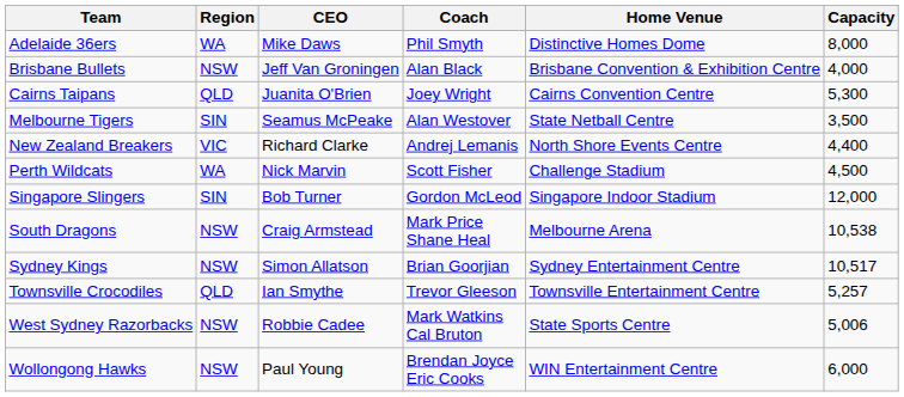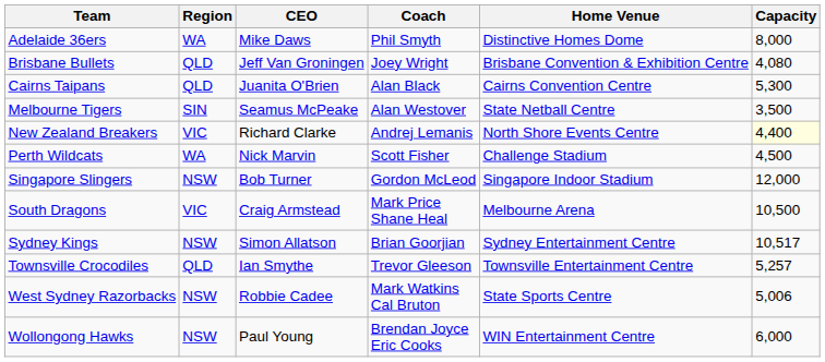Brisbane Bullets | Region: NSW -> QLD
Brisbane Bullets | Coach: Alan Black -> Joey Wright
Brisbane Bullets | Capacity: 4,000 -> 4,080
Cairns Taipans | Coach: Joey Wright -> Alan Black
New Zealand Breakers | Capacity: no background -> lightyellow background
Singapore Slingers | Region: SIN -> NSW
South Dragons | Region: NSW -> VIC
South Dragons | Capacity: 10,538 -> 10,500
